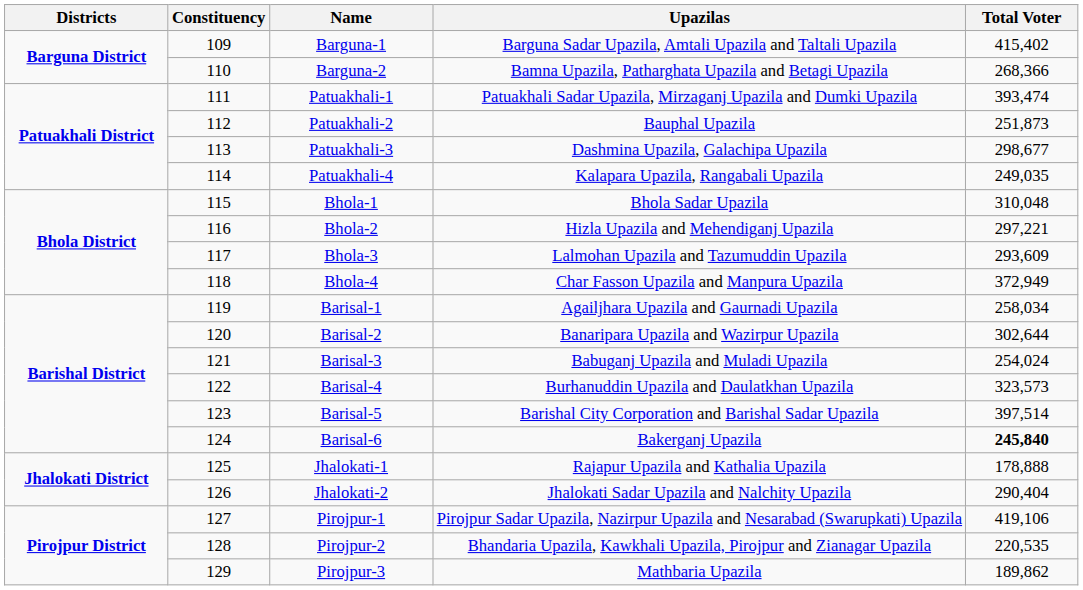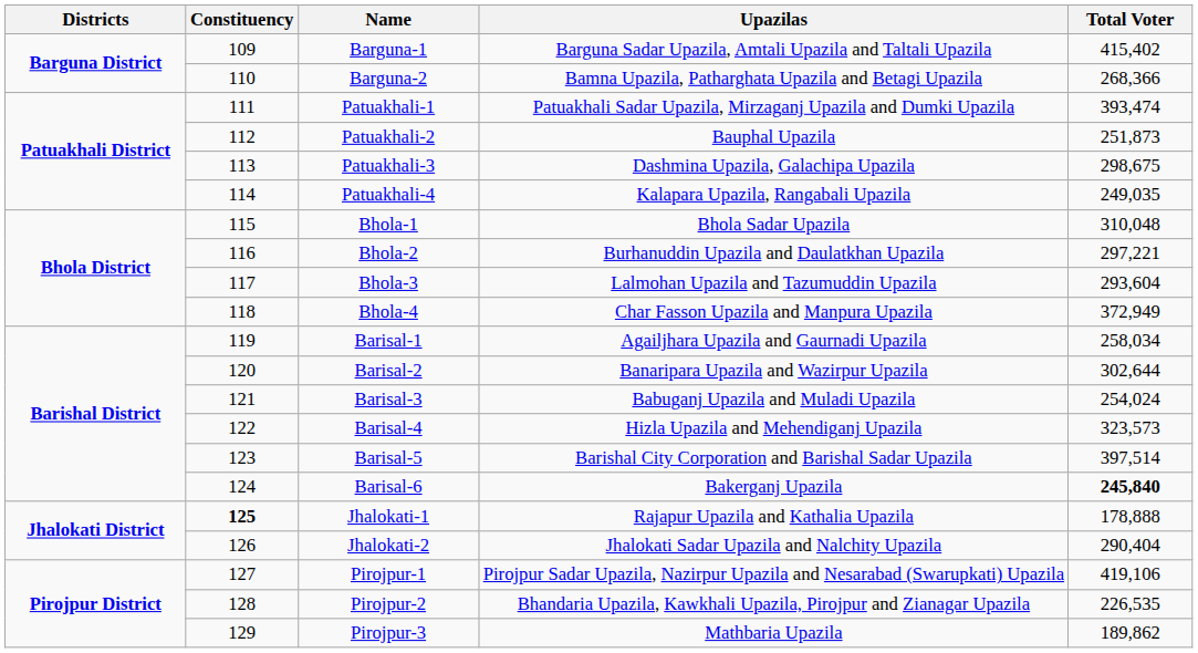Patuakhali-3 | Total Voter: 298,677 -> 298,675
Bhola-2 | Upazilas: Hizla Upazila and Mehendiganj Upazila -> Burhanuddin Upazila and Daulatkhan Upazila
Bhola-3 | Total Voter: 293,609 -> 293,604
Barisal-4 | Upazilas: Burhanuddin Upazila and Daulatkhan Upazila -> Hizla Upazila and Mehendiganj Upazila
Jhalokati-1 | Constituency: normal -> bold
Pirojpur-2 | Total Voter: 220,535 -> 226,535
